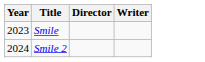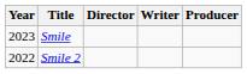+ column: Producer
Smile 2 | Year: 2024 -> 2022
